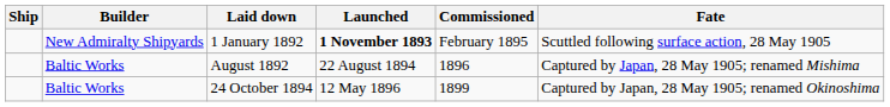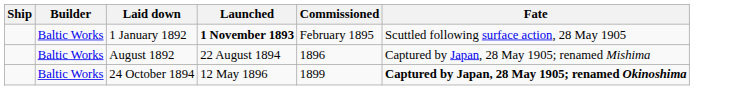1 January 1892 | Builder: New Admiralty Shipyards -> Baltic Works
24 October 1894 | Fate: normal -> bold
